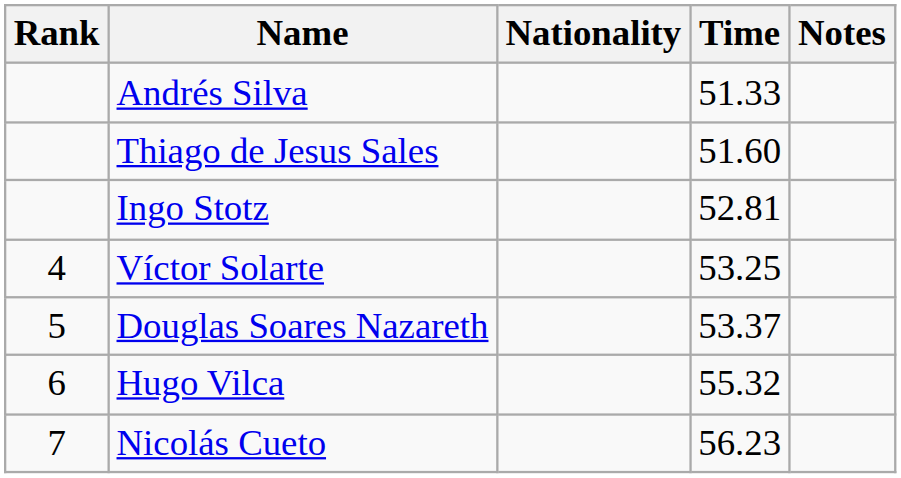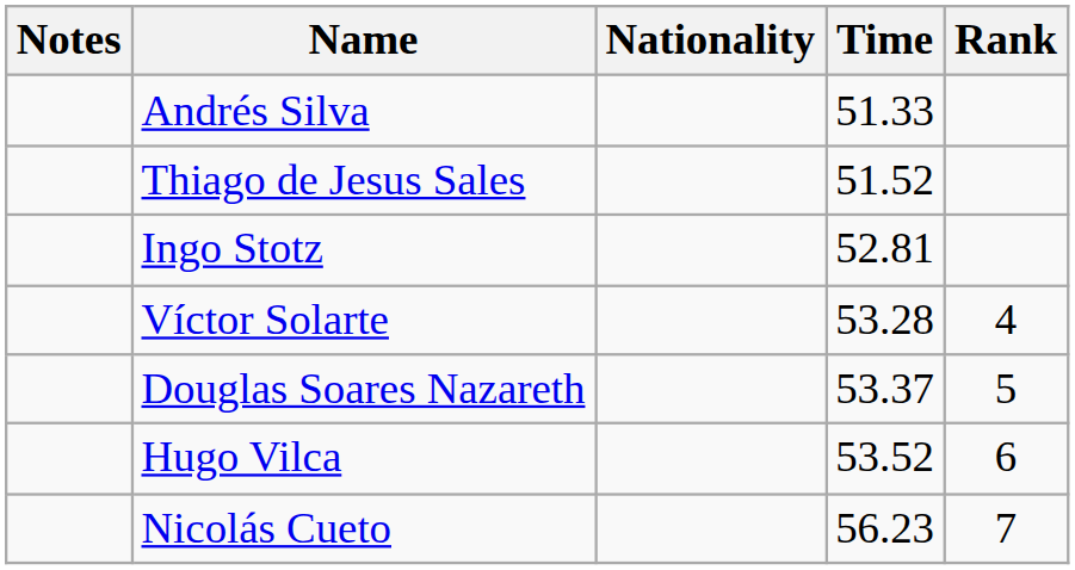columns swapped: Rank <-> Notes
Thiago de Jesus Sales | Time: 51.60 -> 51.52
Víctor Solarte | Time: 53.25 -> 53.28
Hugo Vilca | Time: 55.32 -> 53.52
